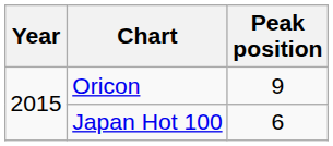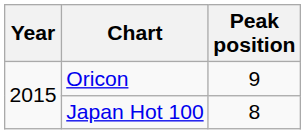Japan Hot 100 | Peak position: 6 -> 8
